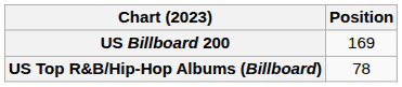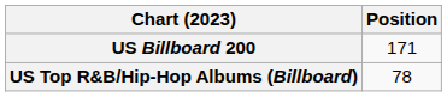US Billboard 200 | Position: 169 -> 171
